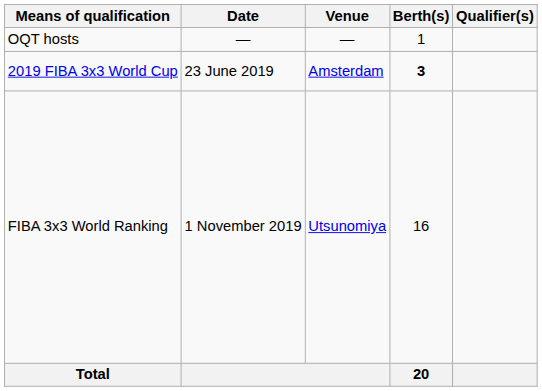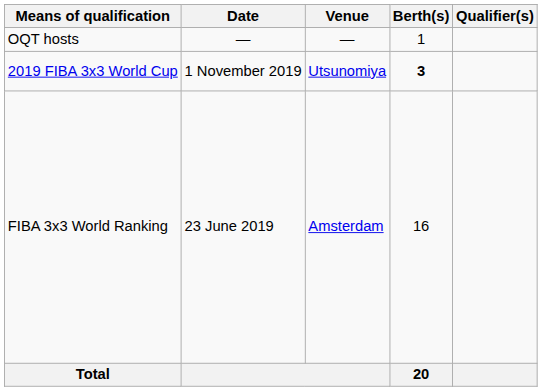2019 FIBA 3x3 World Cup | Date: 23 June 2019 -> 1 November 2019
2019 FIBA 3x3 World Cup | Venue: Amsterdam -> Utsunomiya
FIBA 3x3 World Ranking | Date: 1 November 2019 -> 23 June 2019
FIBA 3x3 World Ranking | Venue: Utsunomiya -> Amsterdam
